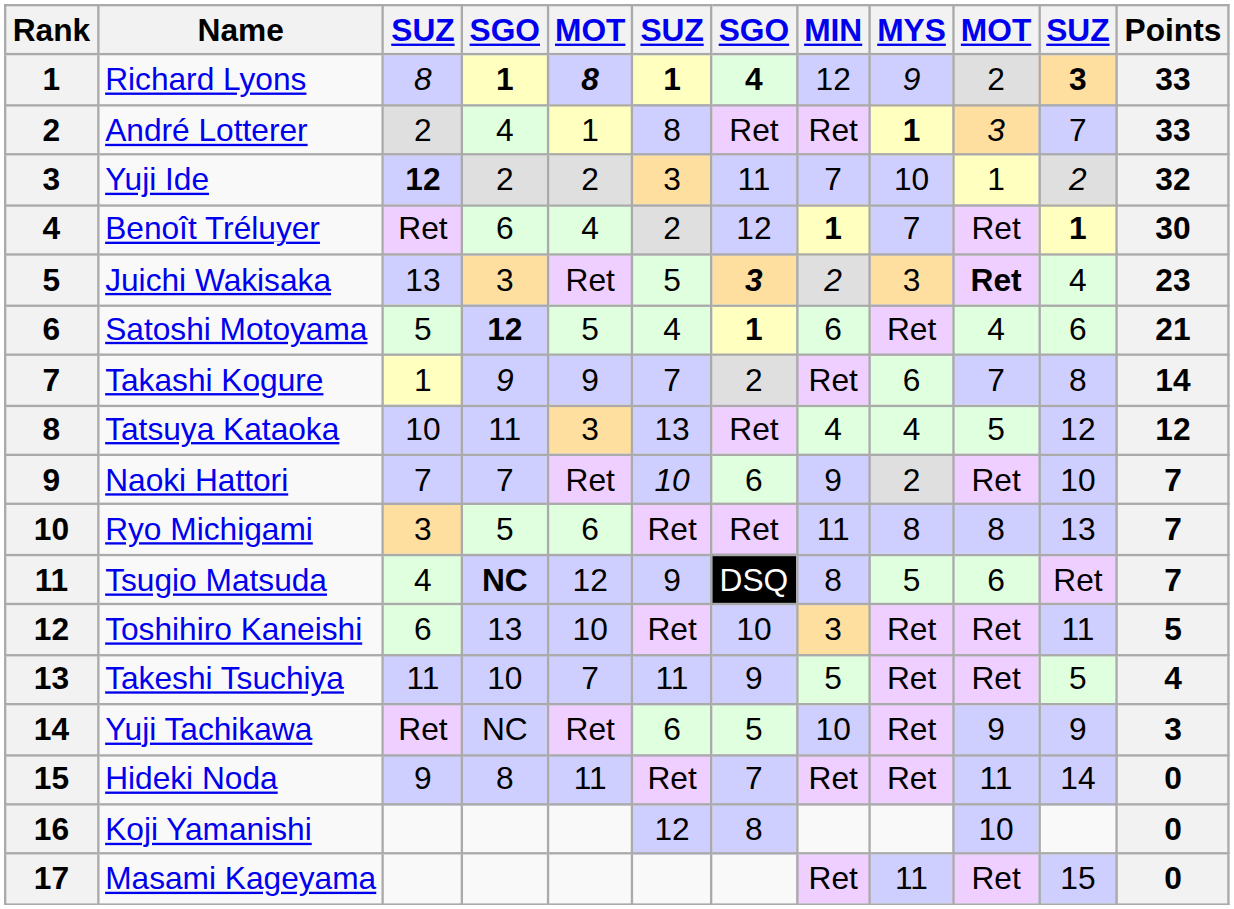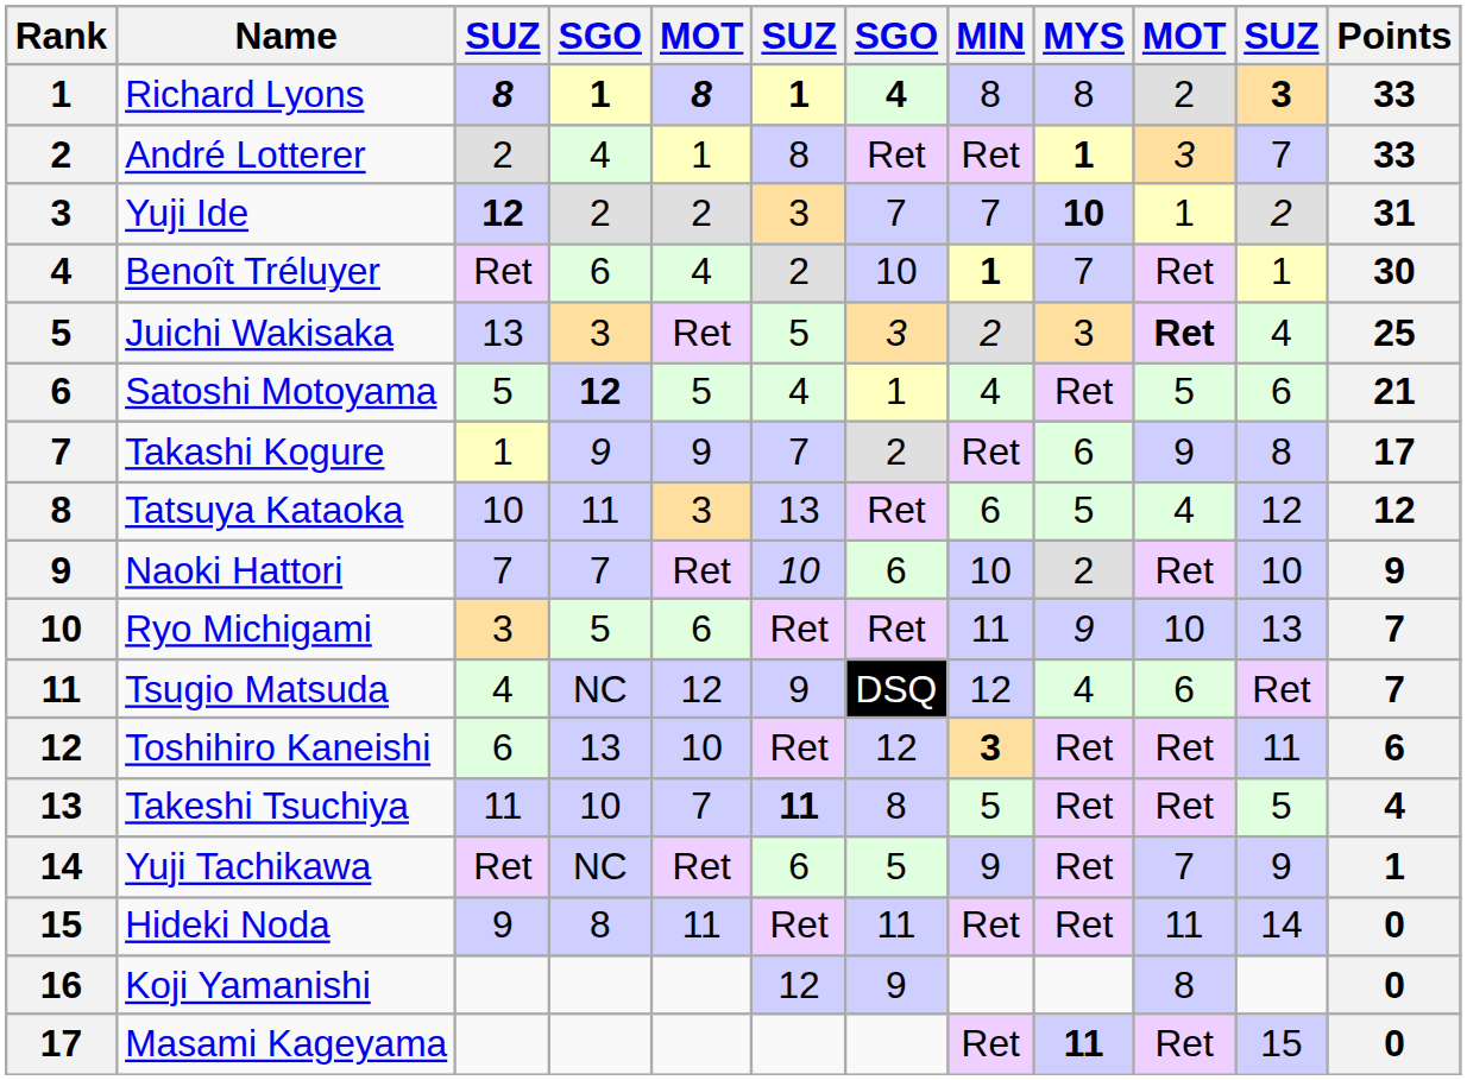Richard Lyons | column 3: normal -> bold
Richard Lyons | MIN: 12 -> 8
Richard Lyons | MYS: 9 -> 8
Yuji Ide | column 7: 11 -> 7
Yuji Ide | MYS: normal -> bold
Yuji Ide | Points: 32 -> 31
Benoît Tréluyer | column 7: 12 -> 10
Benoît Tréluyer | column 11: bold -> normal
Juichi Wakisaka | column 7: bold -> normal
Juichi Wakisaka | Points: 23 -> 25
Satoshi Motoyama | column 7: bold -> normal
Satoshi Motoyama | MIN: 6 -> 4
Satoshi Motoyama | column 10: 4 -> 5
Takashi Kogure | column 10: 7 -> 9
Takashi Kogure | Points: 14 -> 17
Tatsuya Kataoka | MIN: 4 -> 6
Tatsuya Kataoka | MYS: 4 -> 5
Tatsuya Kataoka | column 10: 5 -> 4
Naoki Hattori | MIN: 9 -> 10
Naoki Hattori | Points: 7 -> 9
Ryo Michigami | MYS: 8 -> 9
Ryo Michigami | column 10: 8 -> 10
Tsugio Matsuda | column 4: bold -> normal
Tsugio Matsuda | MIN: 8 -> 12
Tsugio Matsuda | MYS: 5 -> 4
Toshihiro Kaneishi | column 7: 10 -> 12
Toshihiro Kaneishi | MIN: normal -> bold
Toshihiro Kaneishi | Points: 5 -> 6
Takeshi Tsuchiya | column 6: normal -> bold
Takeshi Tsuchiya | column 7: 9 -> 8
Yuji Tachikawa | MIN: 10 -> 9
Yuji Tachikawa | column 10: 9 -> 7
Yuji Tachikawa | Points: 3 -> 1
Hideki Noda | column 7: 7 -> 11
Koji Yamanishi | column 7: 8 -> 9
Koji Yamanishi | column 10: 10 -> 8
Masami Kageyama | MYS: normal -> bold
